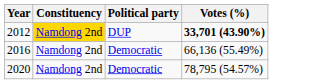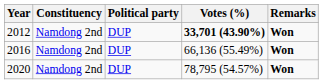+ column: Remarks | Won | Won | Won
2012 | Constituency: gold background -> no background
2016 | Political party: Democratic -> DUP
2020 | Political party: Democratic -> DUP
